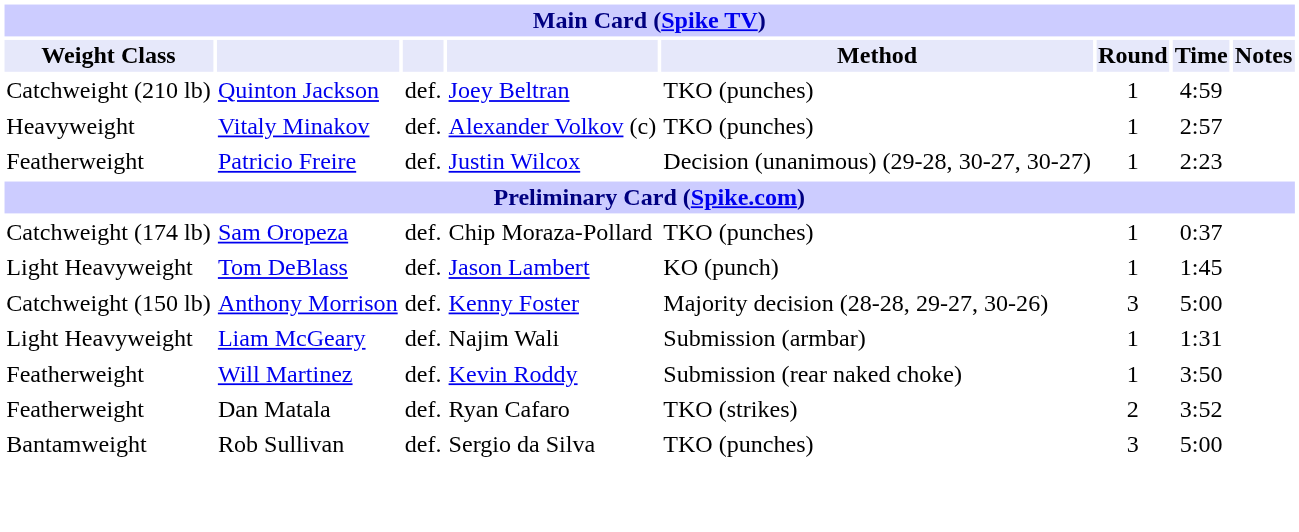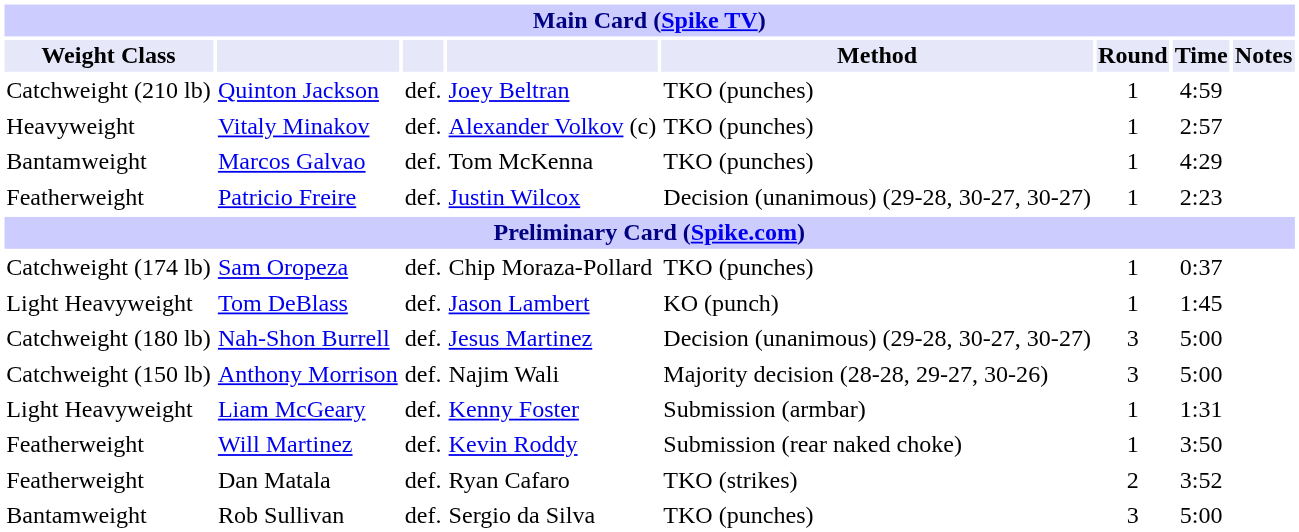+ row: Bantamweight | Marcos Galvao | def. | Tom McKenna | TKO (punches) | 1 | 4:29
+ row: Catchweight (180 lb) | Nah-Shon Burrell | def. | Jesus Martinez | Decision (unanimous) (29-28, 30-27, 30-27) | 3 | 5:00
Anthony Morrison | column 4: Kenny Foster -> Najim Wali
Liam McGeary | column 4: Najim Wali -> Kenny Foster
